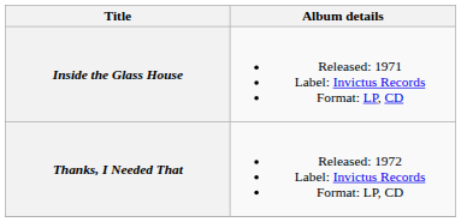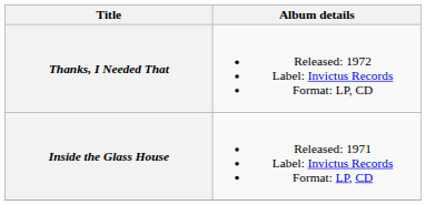rows swapped: Inside the Glass House <-> Thanks, I Needed That
